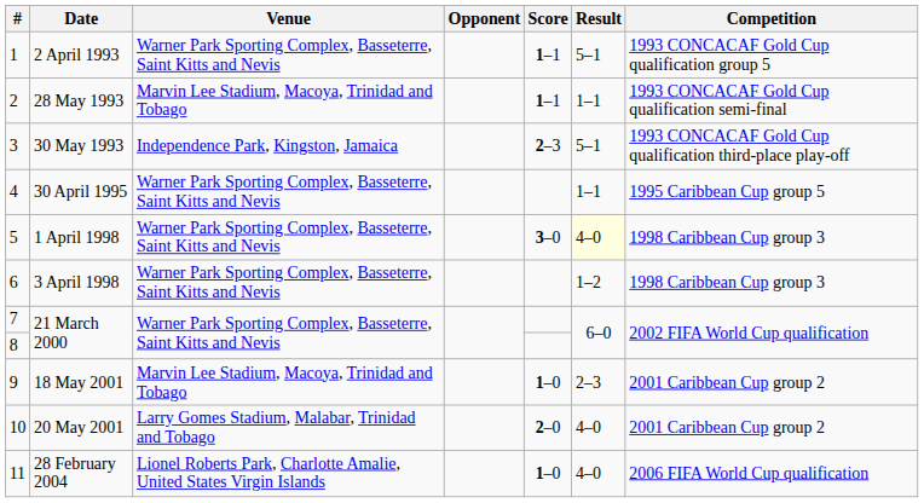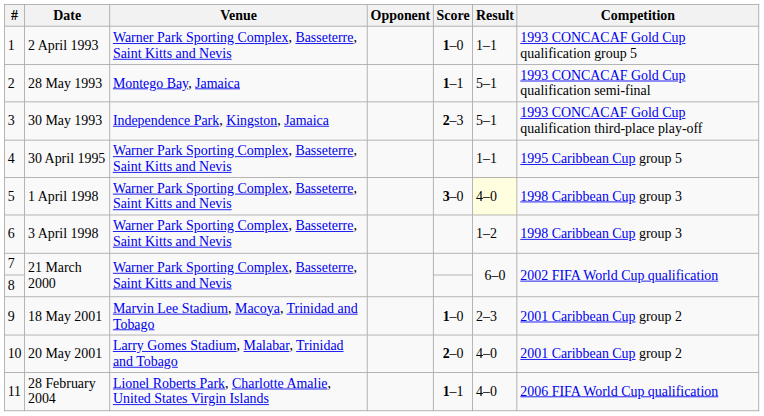2 April 1993 | Score: 1–1 -> 1–0
2 April 1993 | Result: 5–1 -> 1–1
28 May 1993 | Venue: Marvin Lee Stadium, Macoya, Trinidad and Tobago -> Montego Bay, Jamaica
28 May 1993 | Result: 1–1 -> 5–1
28 February 2004 | Score: 1–0 -> 1–1
